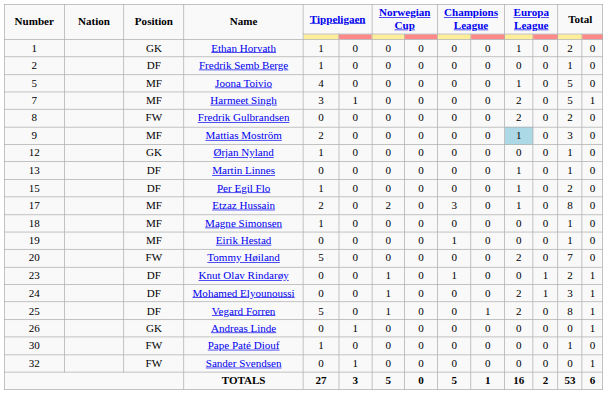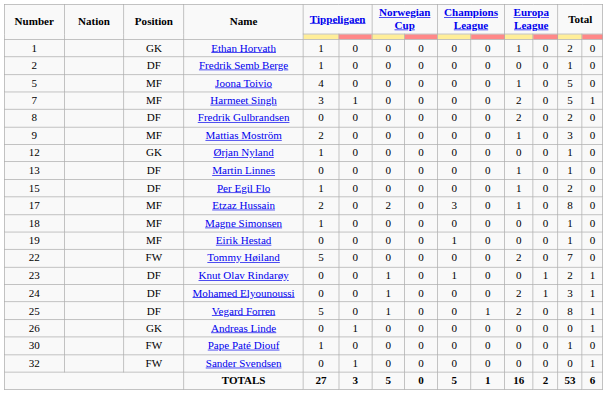Fredrik Gulbrandsen | Position: FW -> DF
Mattias Moström | column 11: lightblue background -> no background
Tommy Høiland | Number: 20 -> 22
